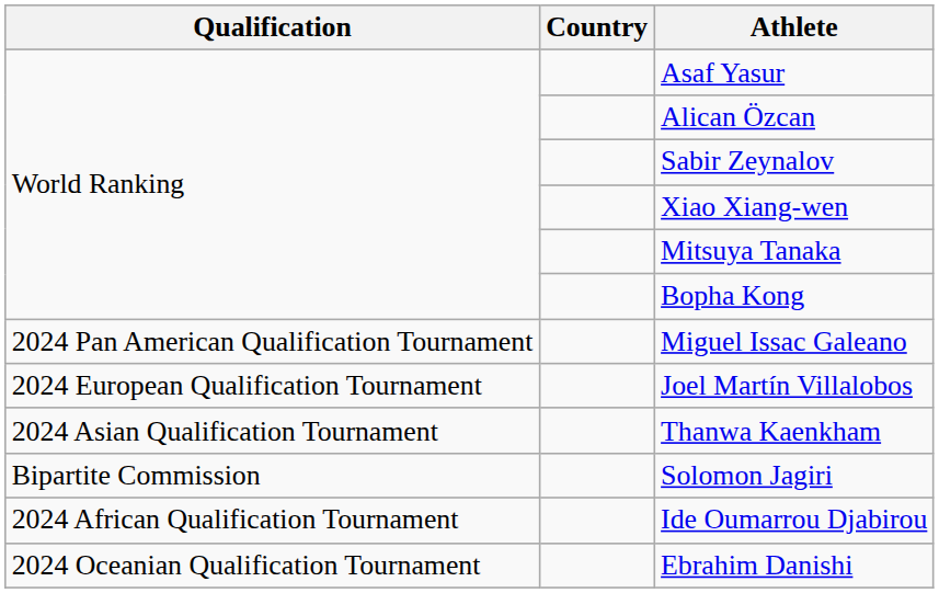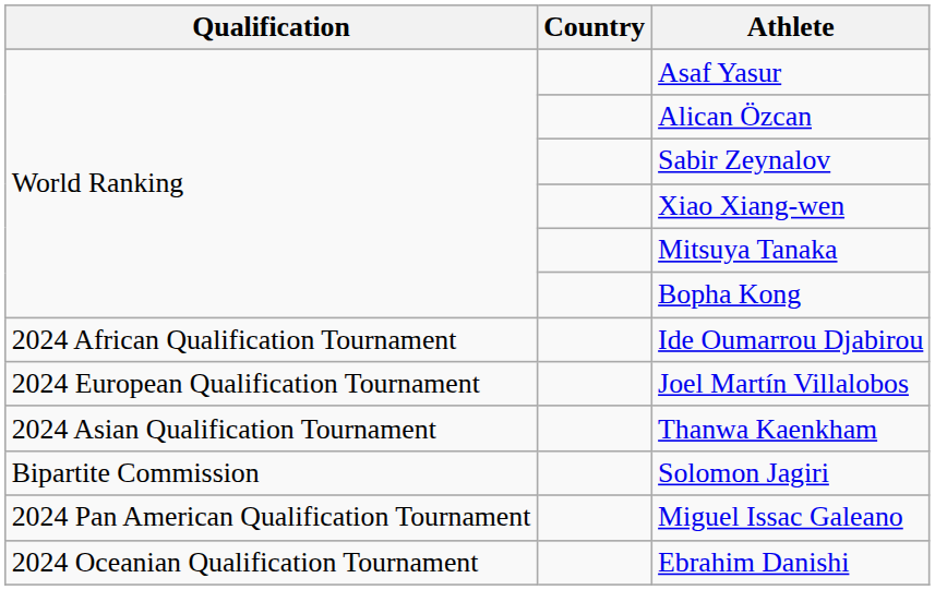rows swapped: Ide Oumarrou Djabirou <-> Miguel Issac Galeano
